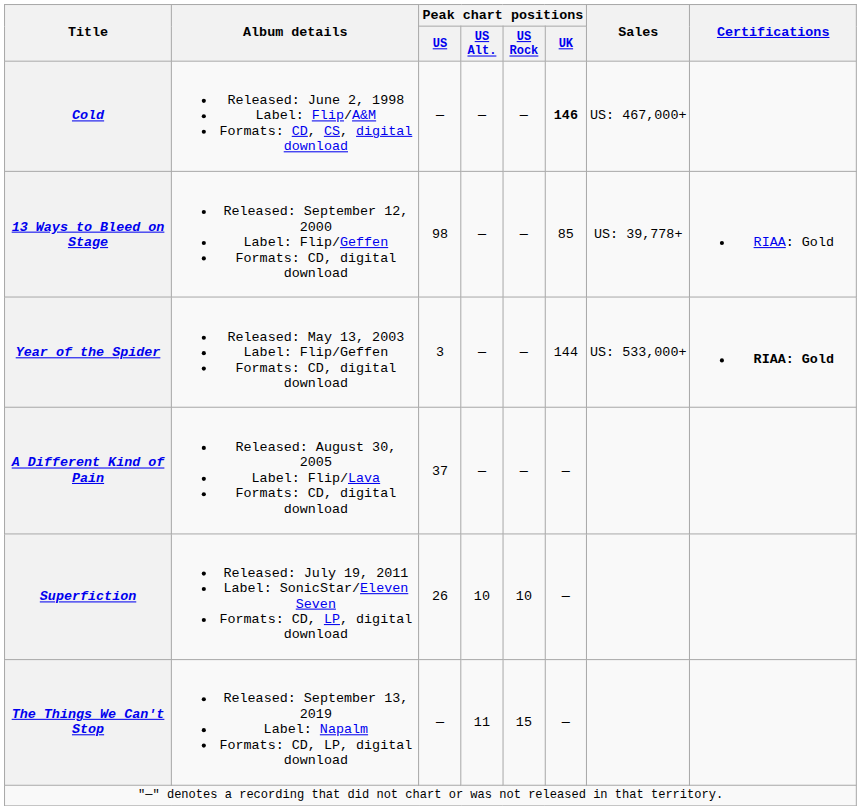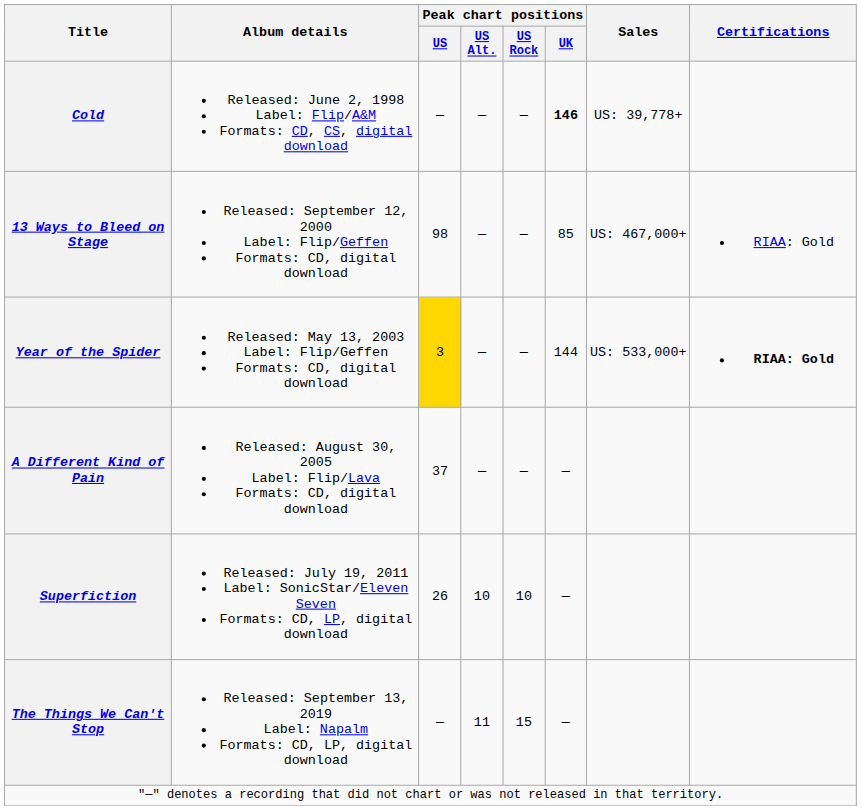Cold | Sales: US: 467,000+ -> US: 39,778+
13 Ways to Bleed on Stage | Sales: US: 39,778+ -> US: 467,000+
Year of the Spider | Peak chart positions / US: no background -> gold background
